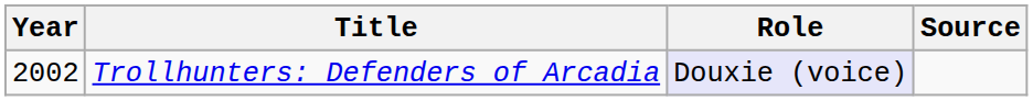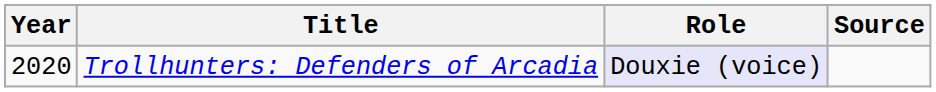Trollhunters: Defenders of Arcadia | Year: 2002 -> 2020
